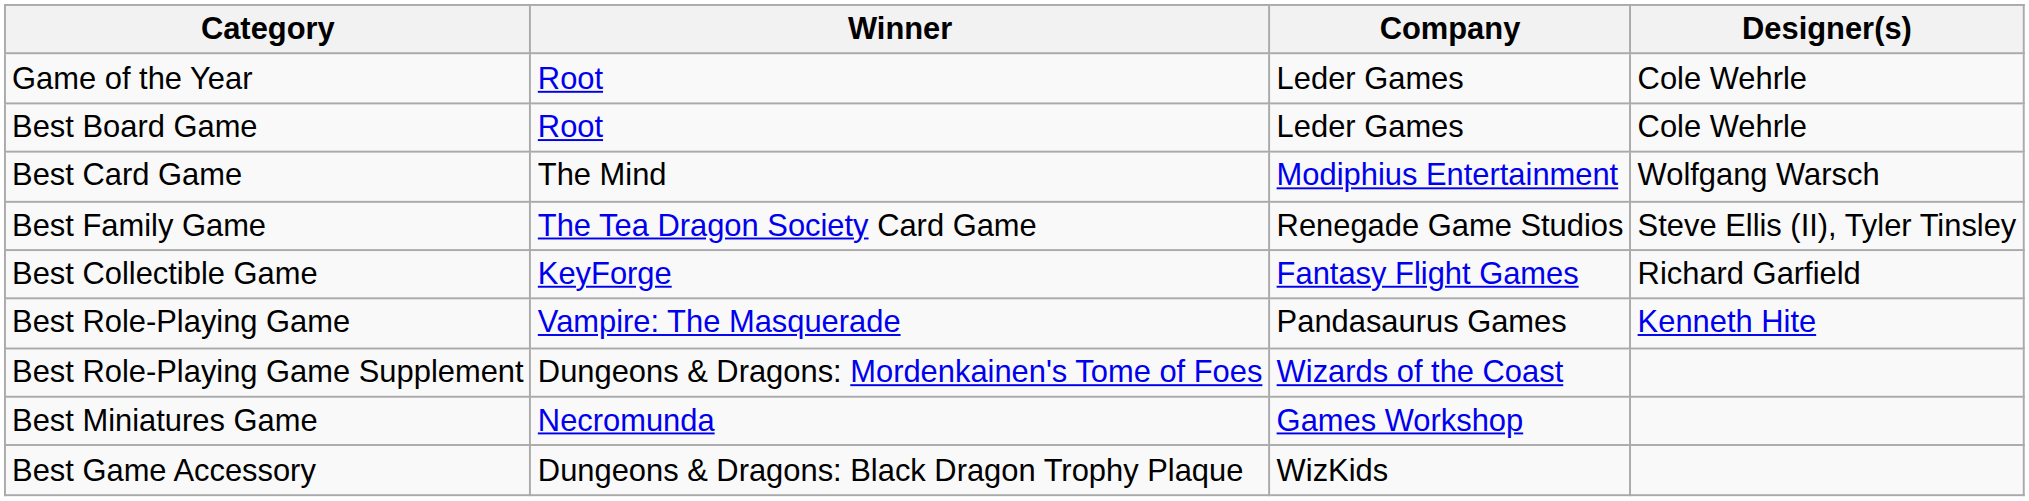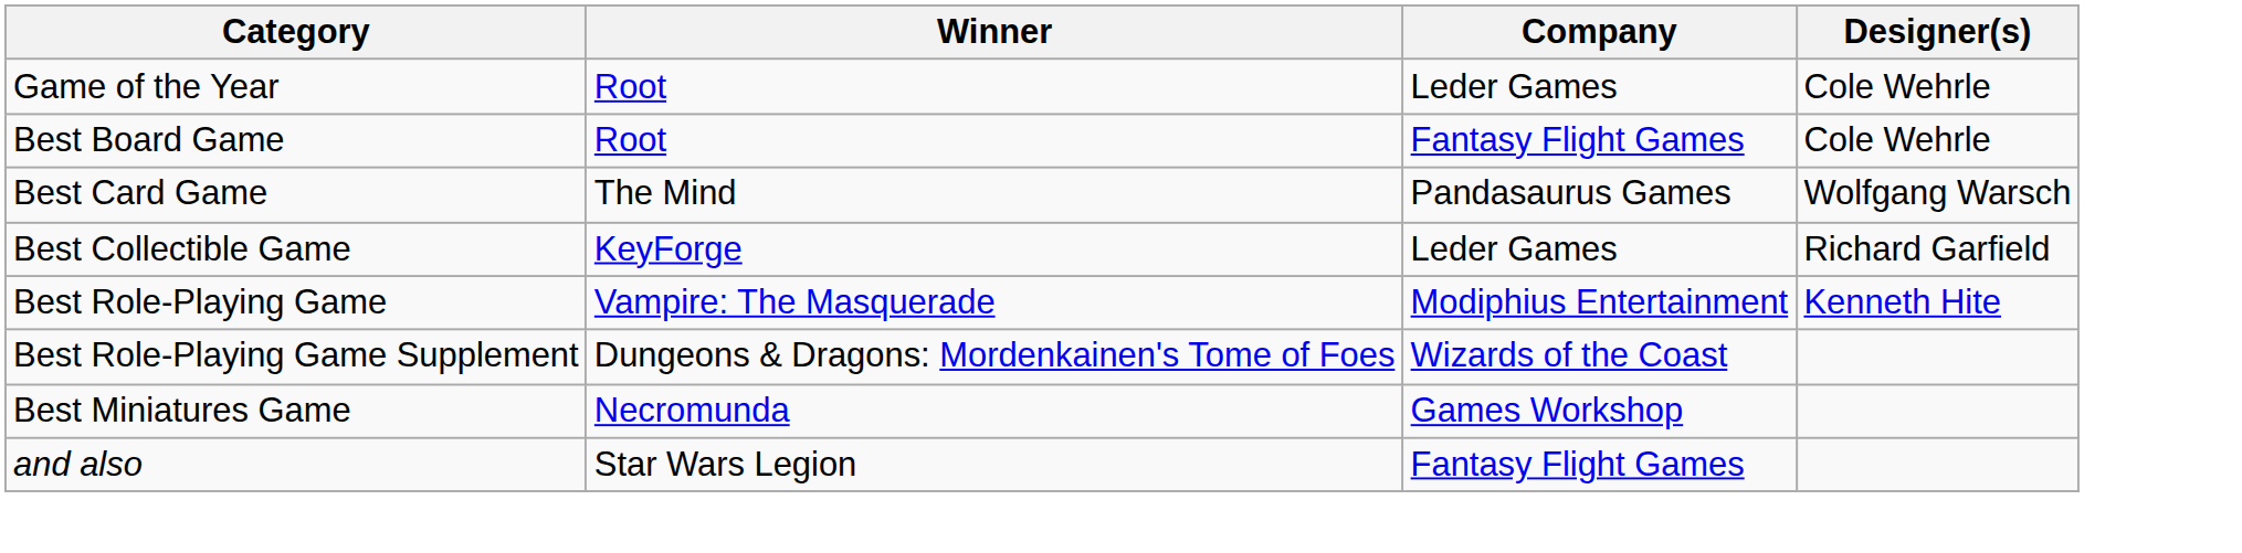Best Board Game | Company: Leder Games -> Fantasy Flight Games
Best Card Game | Company: Modiphius Entertainment -> Pandasaurus Games
- row: Best Family Game | The Tea Dragon Society Card Game | Renegade Game Studios | Steve Ellis (II), Tyler Tinsley
Best Collectible Game | Company: Fantasy Flight Games -> Leder Games
Best Role-Playing Game | Company: Pandasaurus Games -> Modiphius Entertainment
+ row: and also | Star Wars Legion | Fantasy Flight Games
- row: Best Game Accessory | Dungeons & Dragons: Black Dragon Trophy Plaque | WizKids
